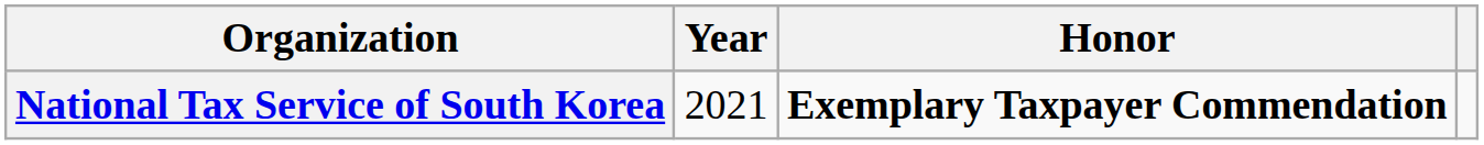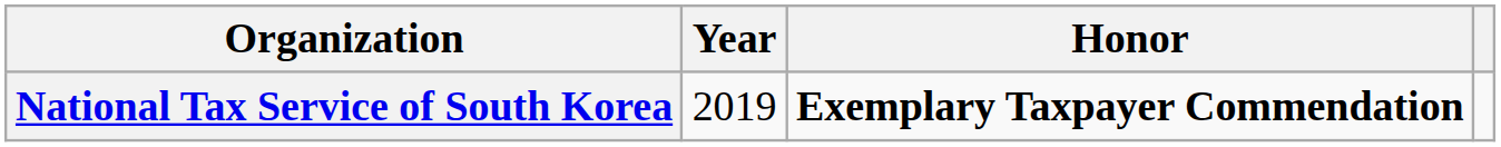National Tax Service of South Korea | Year: 2021 -> 2019
